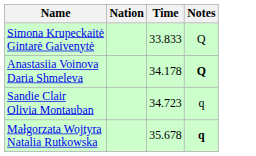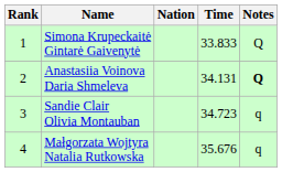+ column: Rank | 1 | 2 | 3 | 4
Anastasiia Voinova Daria Shmeleva | Time: 34.178 -> 34.131
Małgorzata Wojtyra Natalia Rutkowska | Time: 35.678 -> 35.676
Małgorzata Wojtyra Natalia Rutkowska | Notes: bold -> normal
